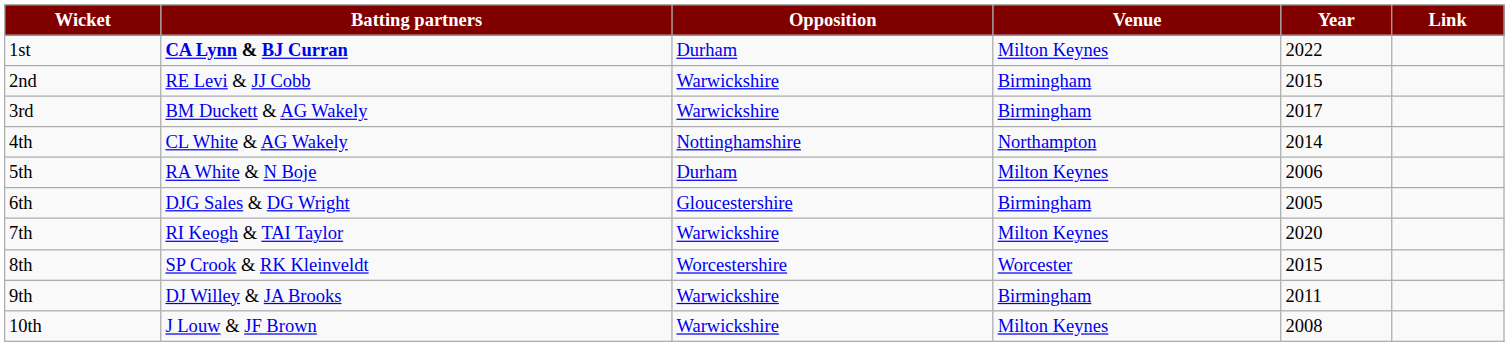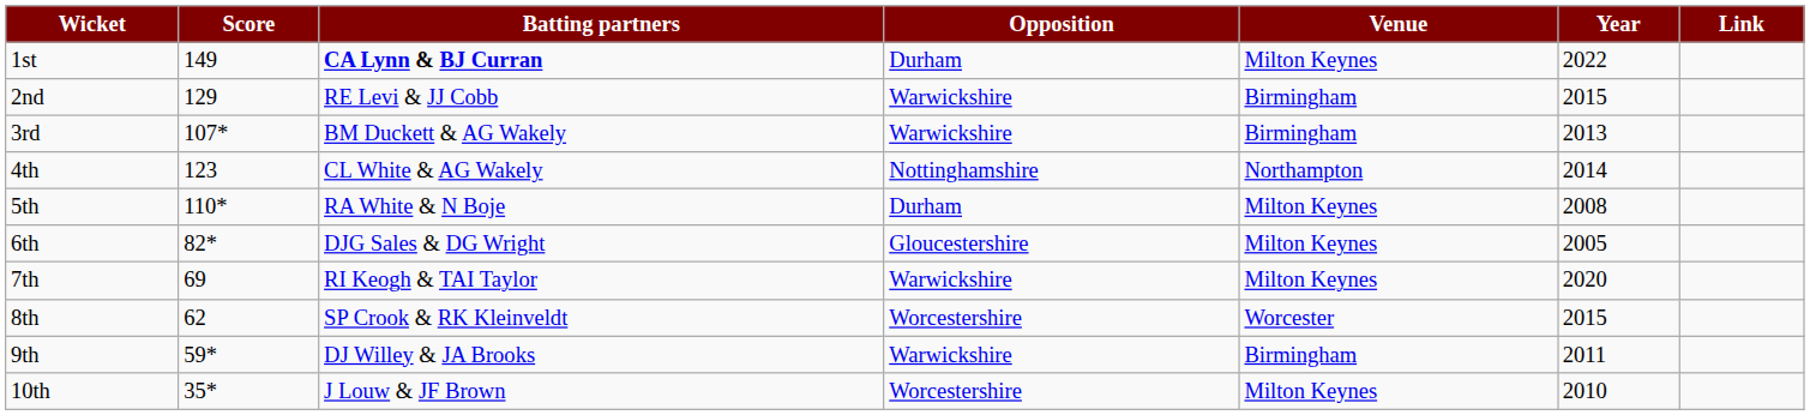+ column: Score | 149 | 129 | 107* | 123 | 110* | 82* | 69 | 62 | 59* | 35*
3rd | Year: 2017 -> 2013
5th | Year: 2006 -> 2008
6th | Venue: Birmingham -> Milton Keynes
10th | Opposition: Warwickshire -> Worcestershire
10th | Year: 2008 -> 2010
